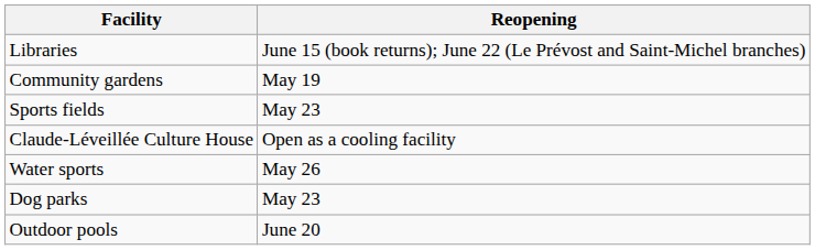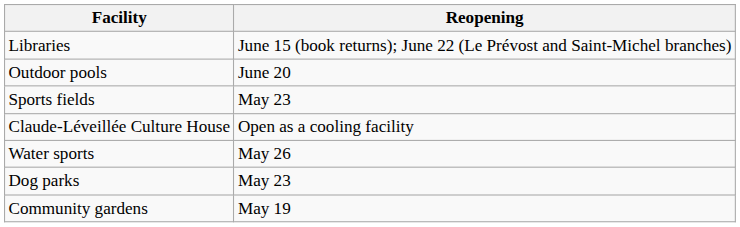rows swapped: Outdoor pools <-> Community gardens
